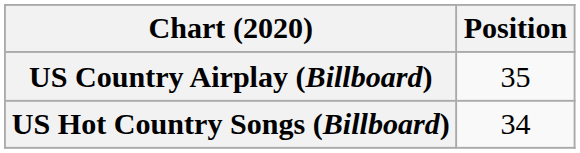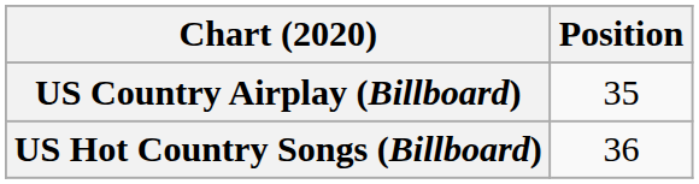US Hot Country Songs (Billboard) | Position: 34 -> 36
